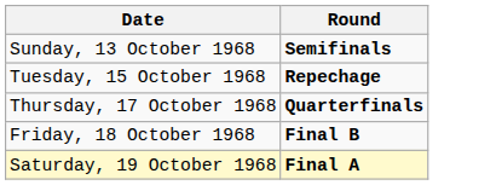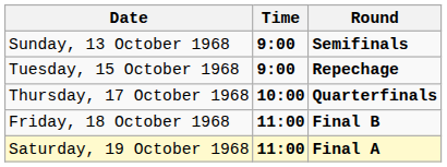+ column: Time | 9:00 | 9:00 | 10:00 | 11:00 | 11:00
